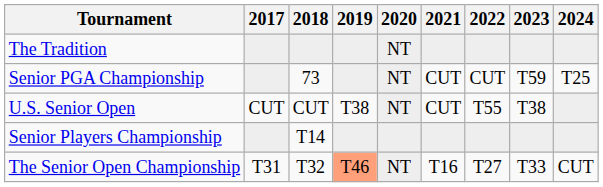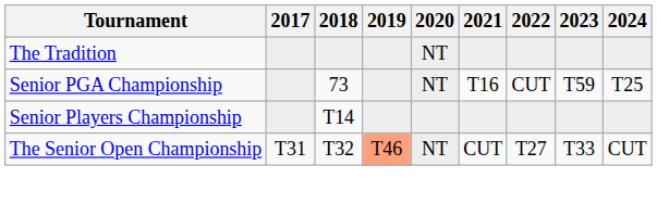Senior PGA Championship | 2021: CUT -> T16
- row: U.S. Senior Open | CUT | CUT | T38 | NT | CUT | T55 | T38
The Senior Open Championship | 2021: T16 -> CUT
